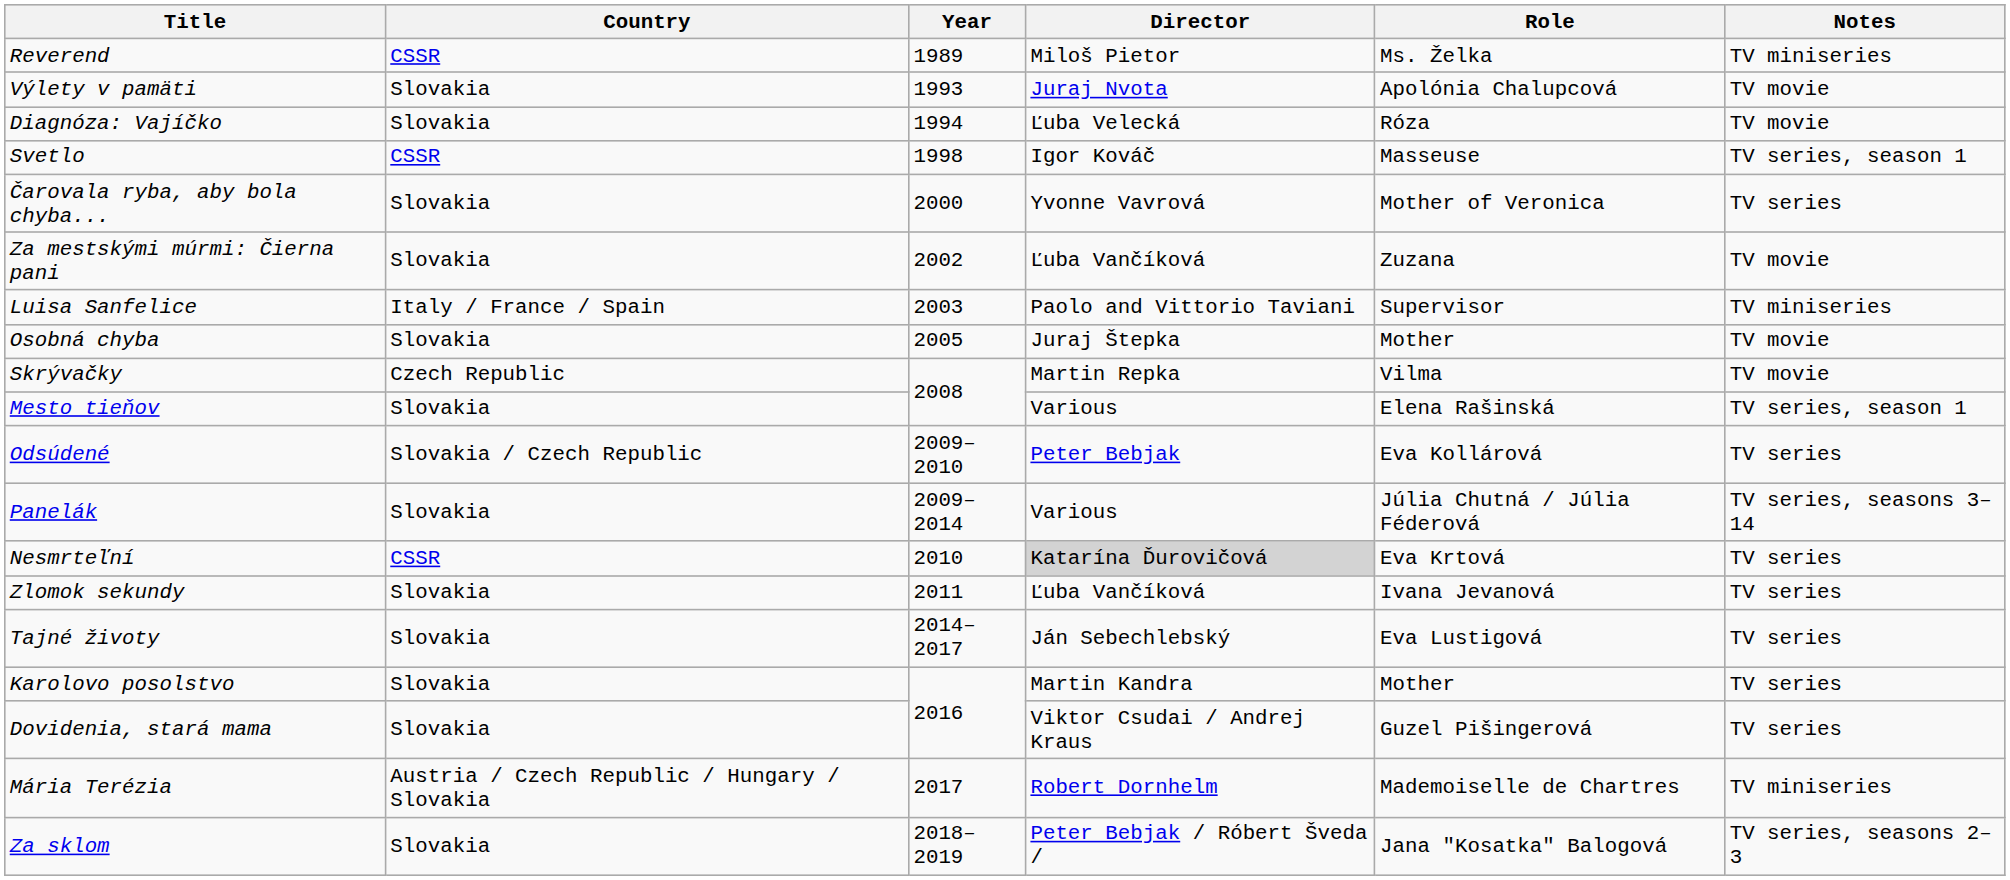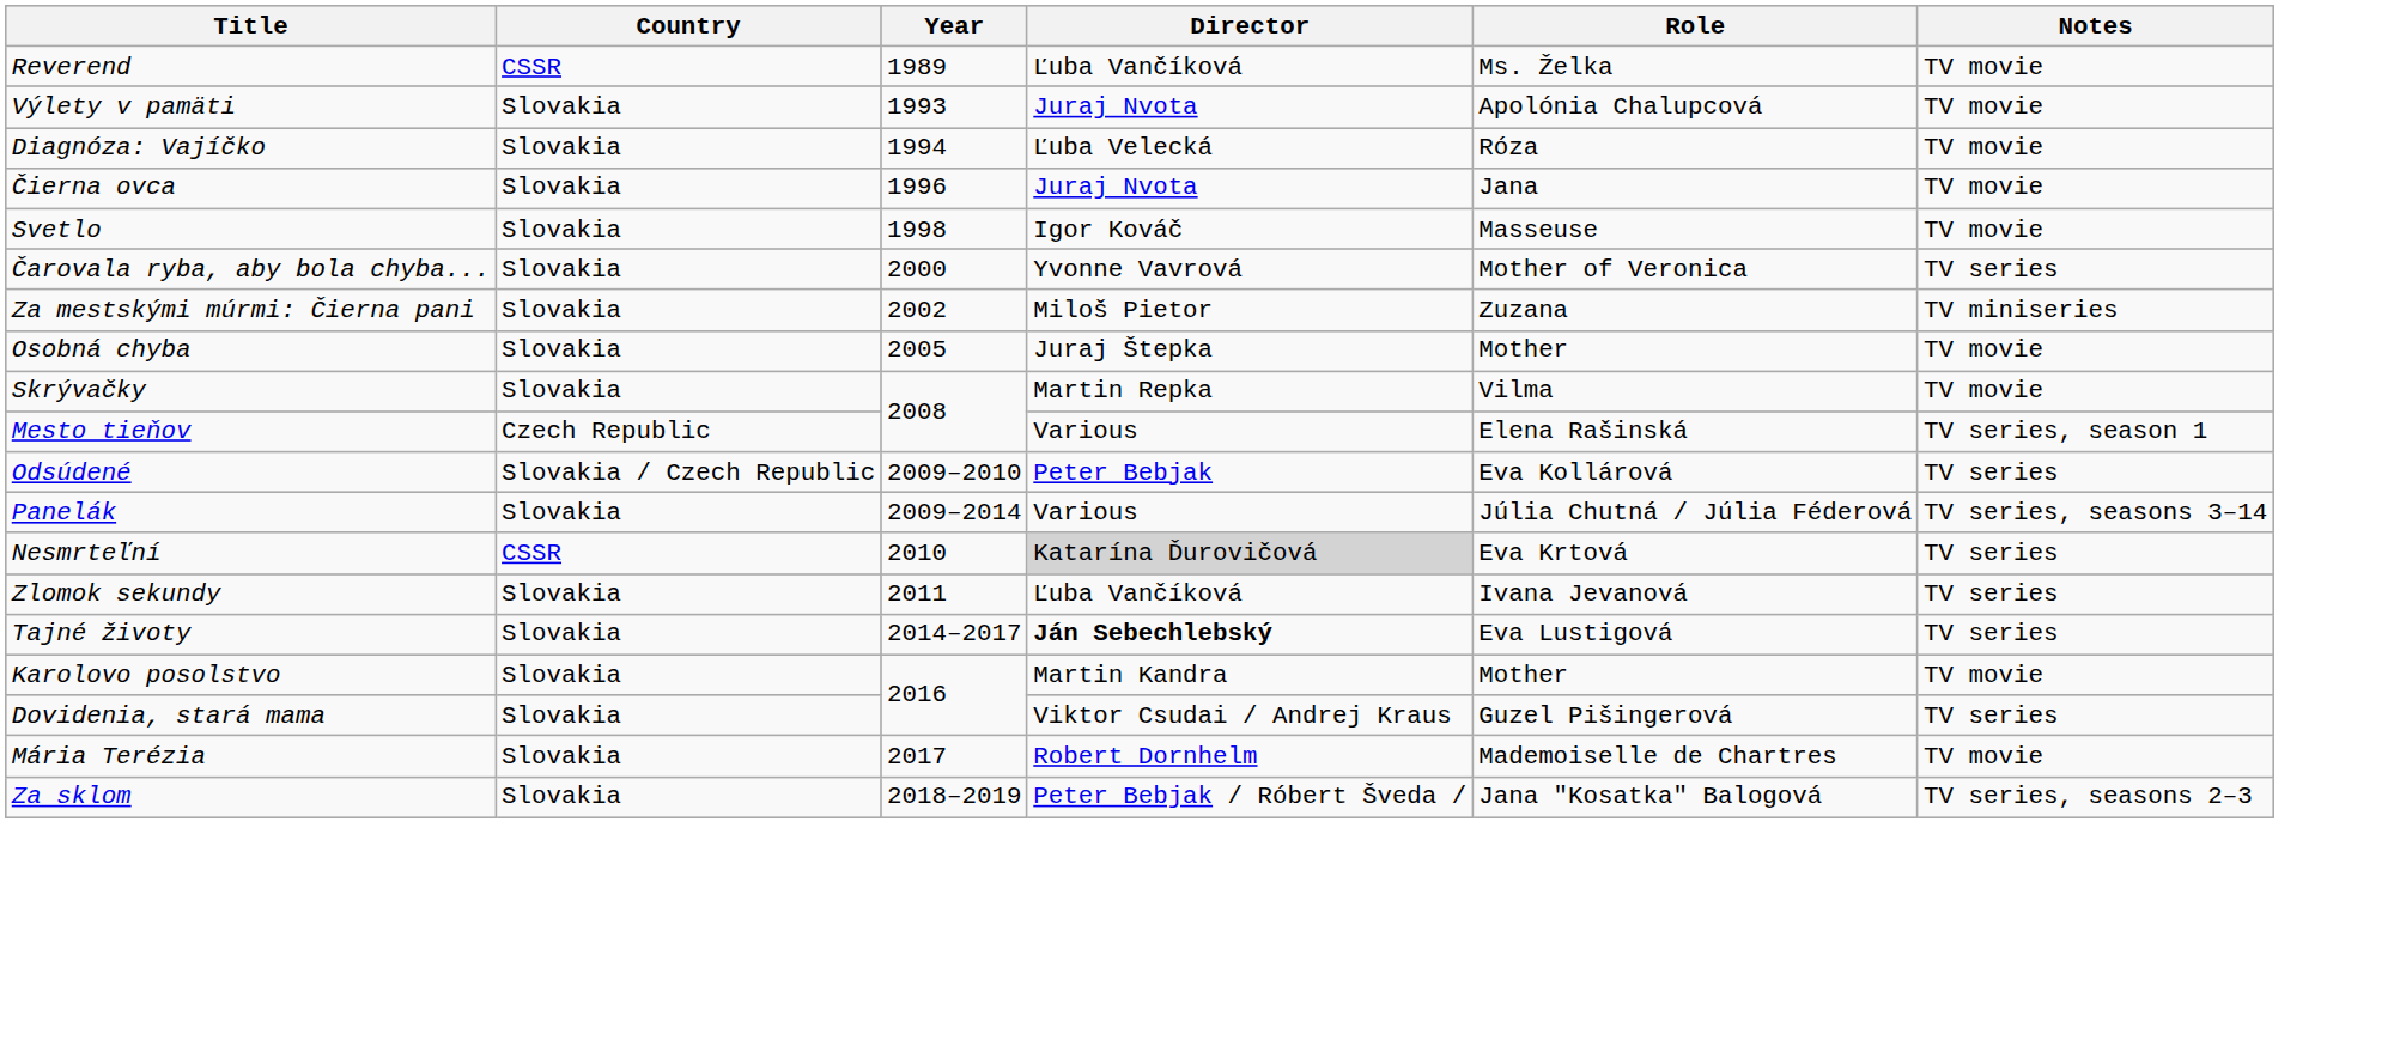Reverend | Director: Miloš Pietor -> Ľuba Vančíková
Reverend | Notes: TV miniseries -> TV movie
+ row: Čierna ovca | Slovakia | 1996 | Juraj Nvota | Jana | TV movie
Svetlo | Country: CSSR -> Slovakia
Svetlo | Notes: TV series, season 1 -> TV movie
Za mestskými múrmi: Čierna pani | Director: Ľuba Vančíková -> Miloš Pietor
Za mestskými múrmi: Čierna pani | Notes: TV movie -> TV miniseries
- row: Luisa Sanfelice | Italy / France / Spain | 2003 | Paolo and Vittorio Taviani | Supervisor | TV miniseries
Skrývačky | Country: Czech Republic -> Slovakia
Mesto tieňov | Country: Slovakia -> Czech Republic
Tajné životy | Director: normal -> bold
Karolovo posolstvo | Notes: TV series -> TV movie
Mária Terézia | Country: Austria / Czech Republic / Hungary / Slovakia -> Slovakia
Mária Terézia | Notes: TV miniseries -> TV movie
